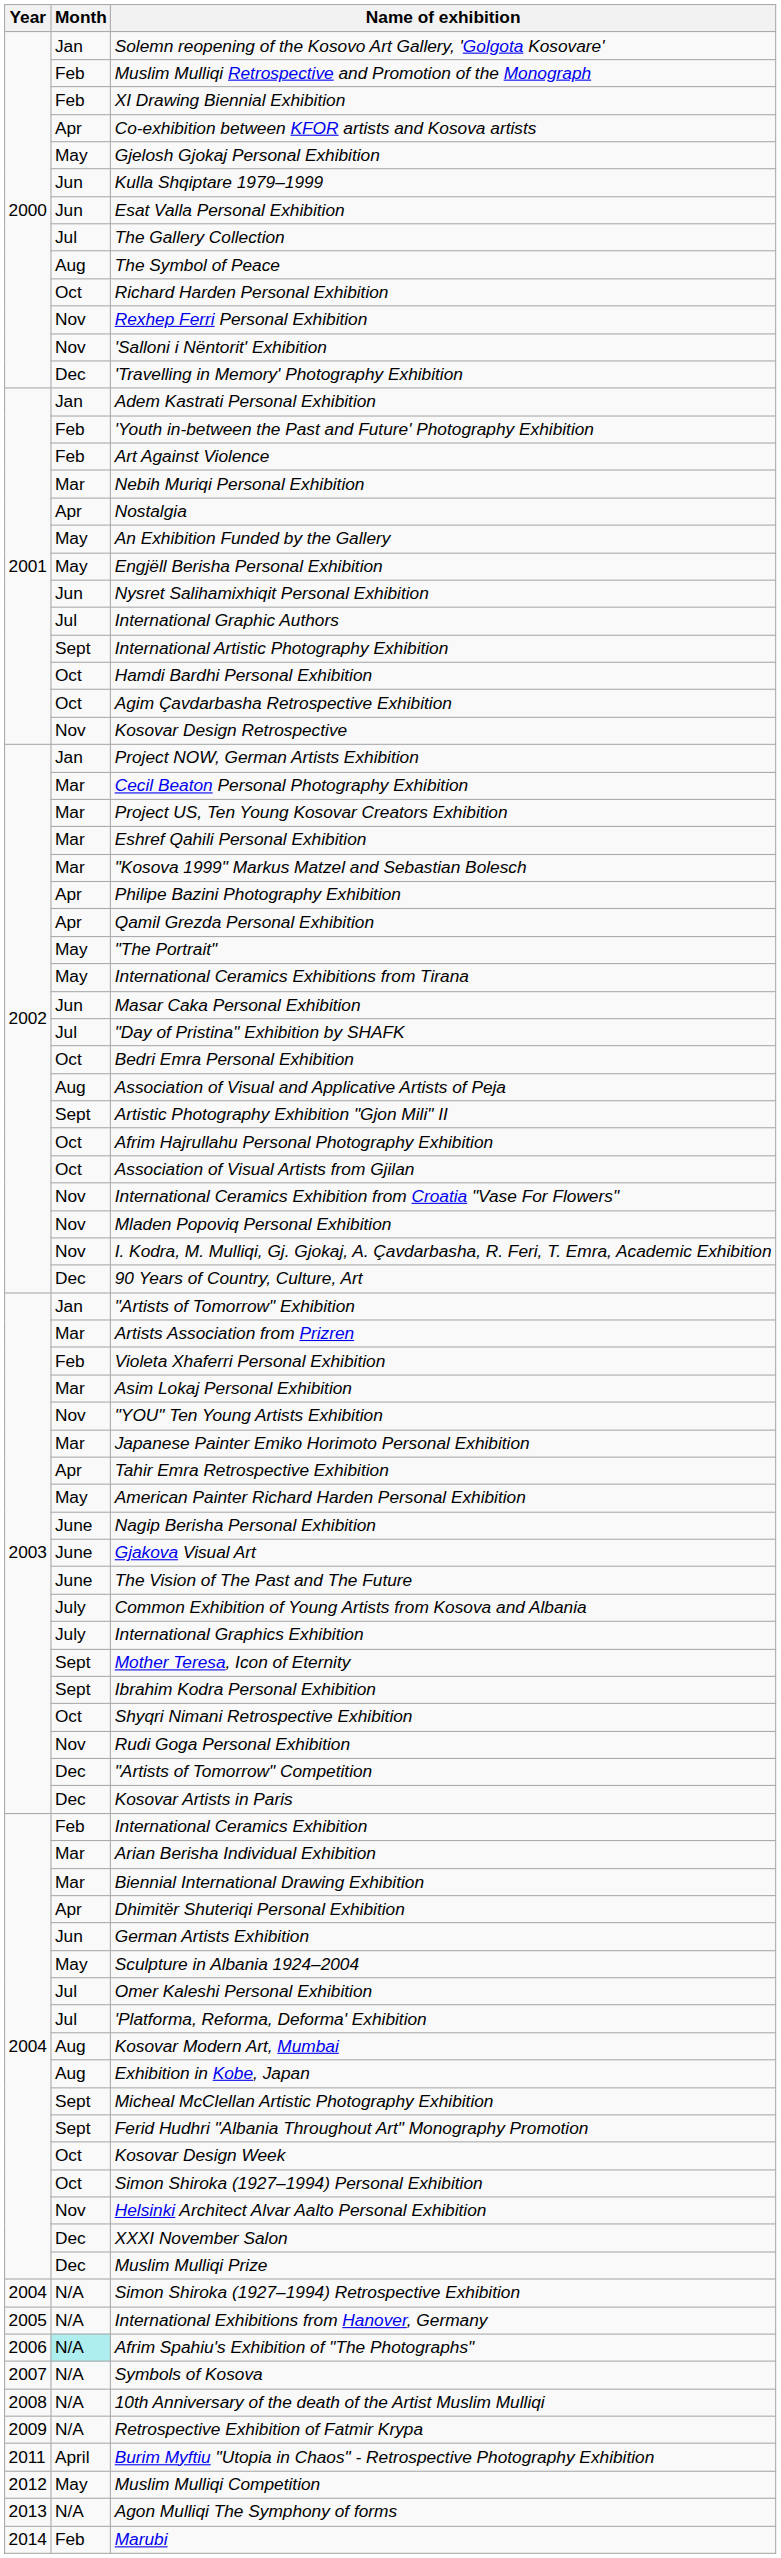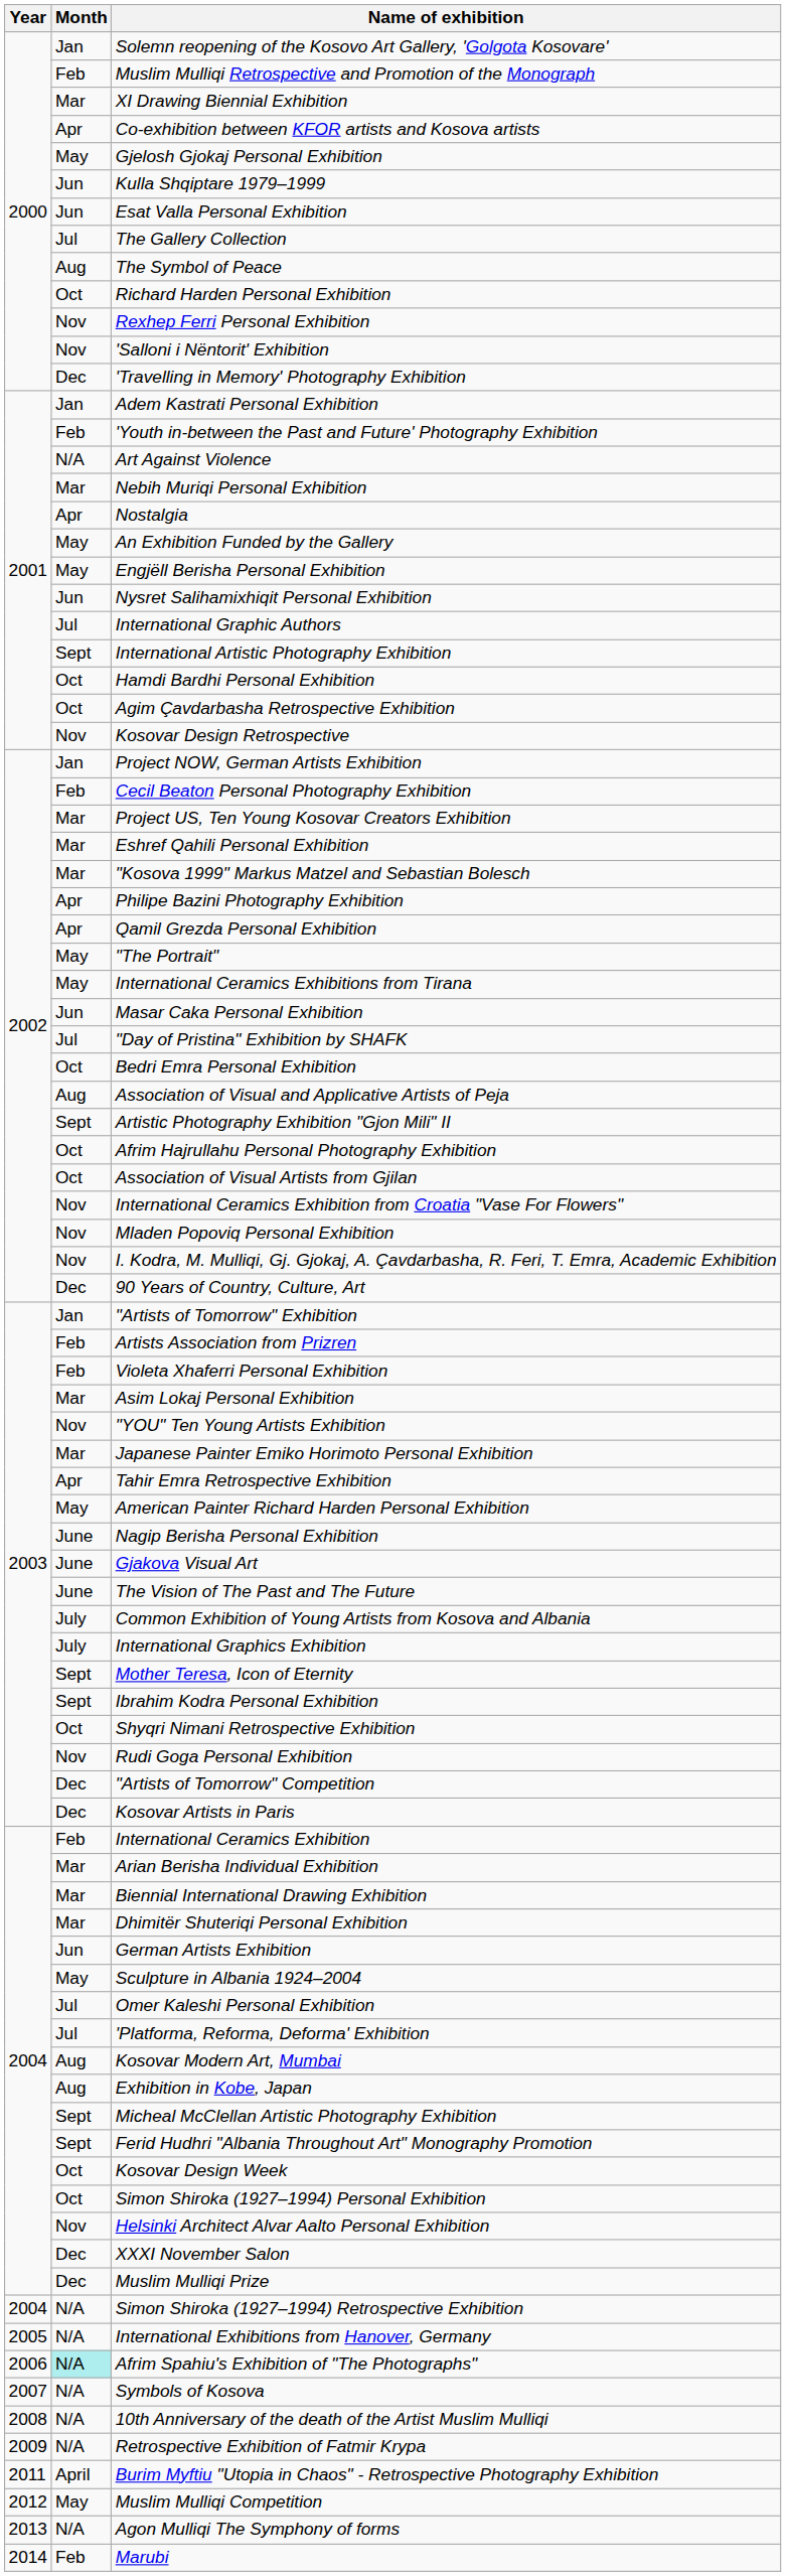XI Drawing Biennial Exhibition | Month: Feb -> Mar
Art Against Violence | Month: Feb -> N/A
Cecil Beaton Personal Photography Exhibition | Month: Mar -> Feb
Artists Association from Prizren | Month: Mar -> Feb
Dhimitër Shuteriqi Personal Exhibition | Month: Apr -> Mar
